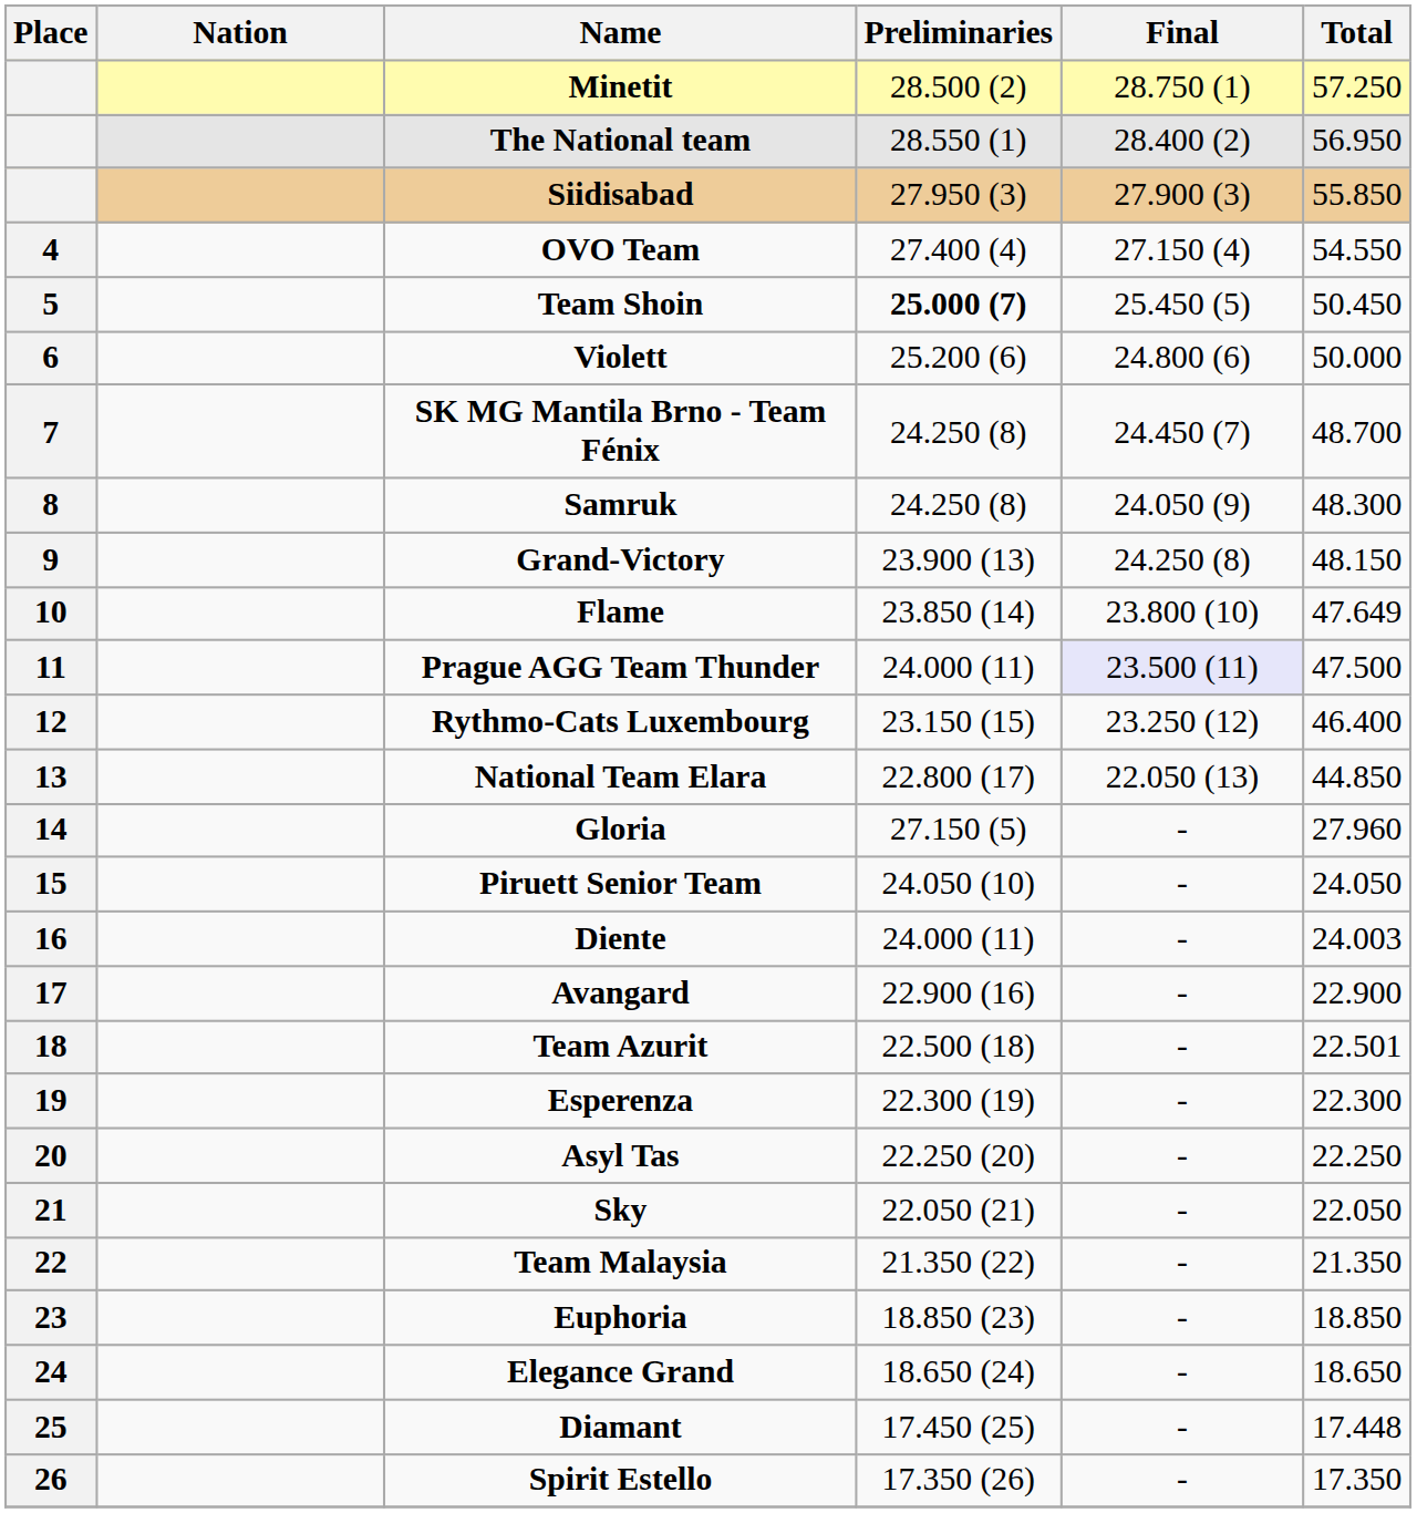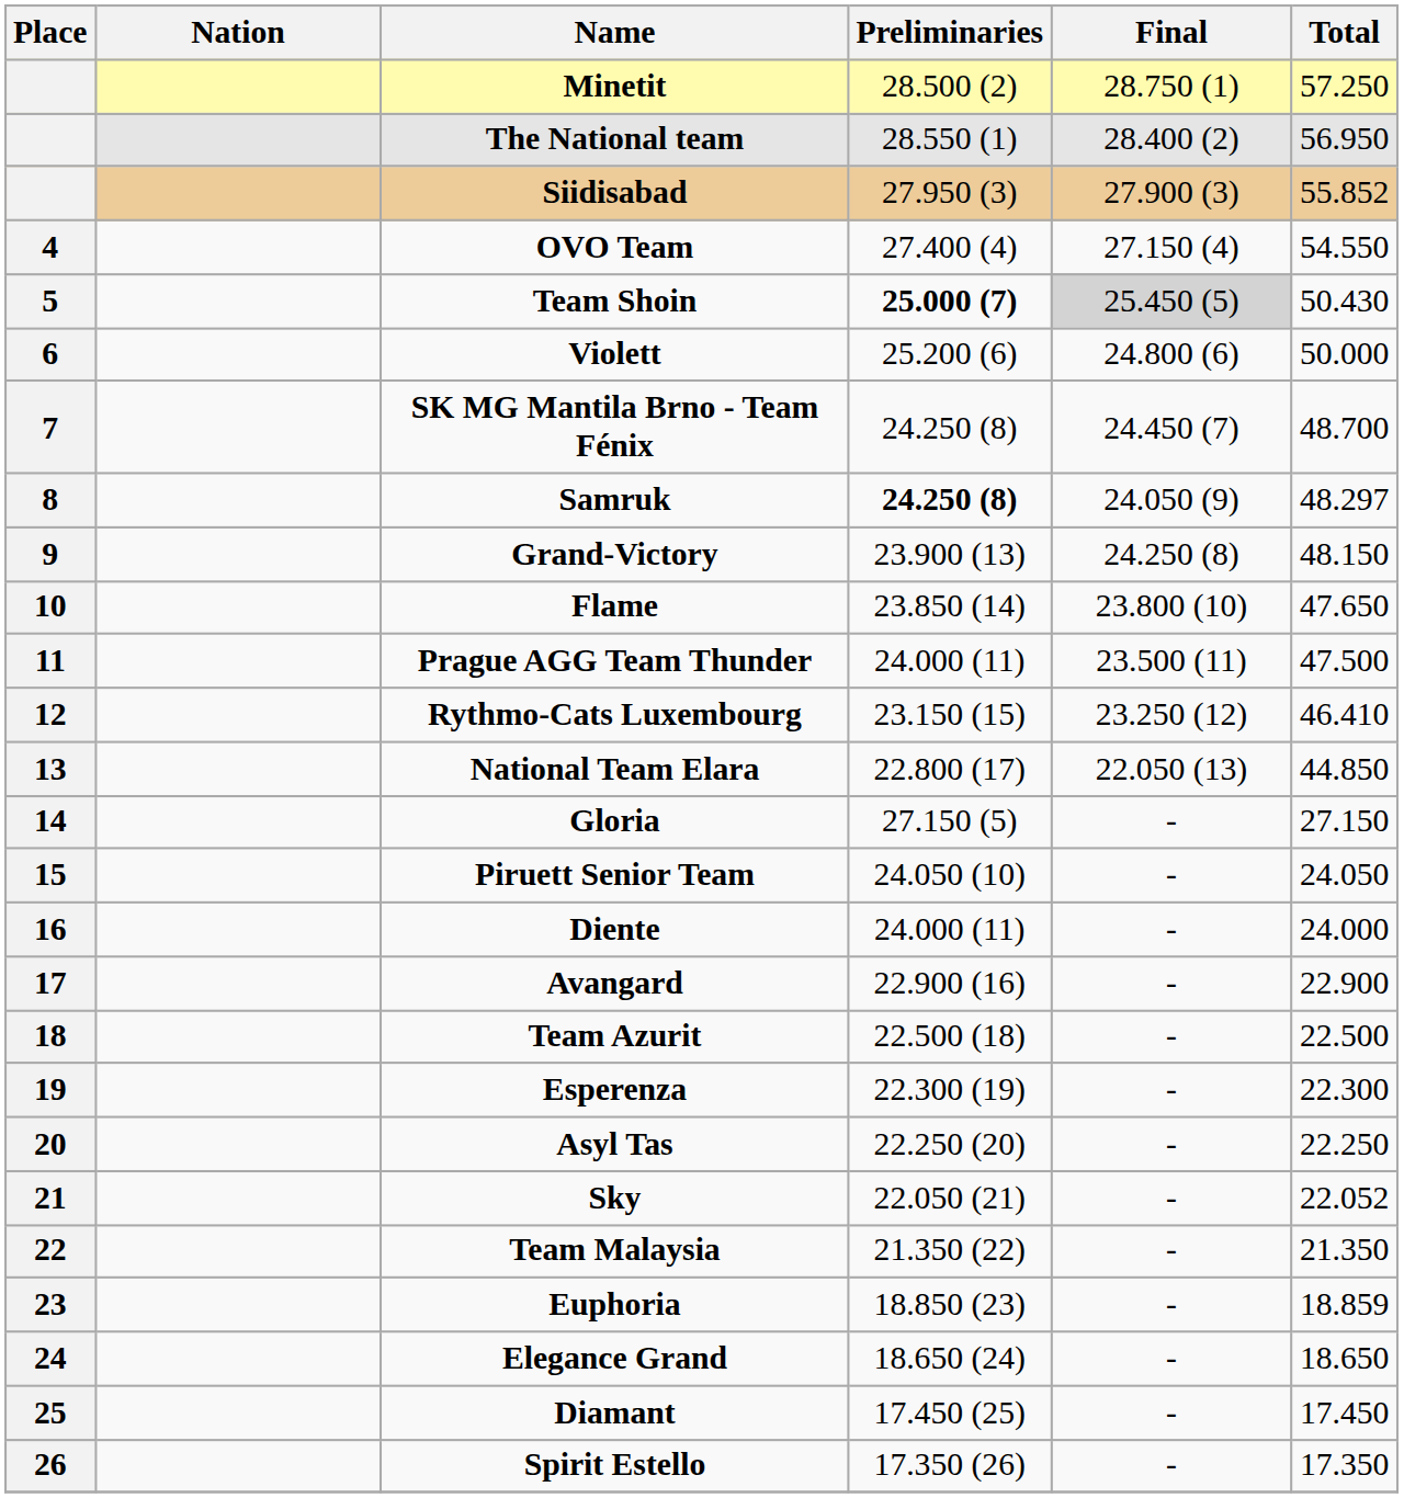Siidisabad | Total: 55.850 -> 55.852
Team Shoin | Final: no background -> lightgrey background
Team Shoin | Total: 50.450 -> 50.430
Samruk | Preliminaries: normal -> bold
Samruk | Total: 48.300 -> 48.297
Flame | Total: 47.649 -> 47.650
Prague AGG Team Thunder | Final: lavender background -> no background
Rythmo-Cats Luxembourg | Total: 46.400 -> 46.410
Gloria | Total: 27.960 -> 27.150
Diente | Total: 24.003 -> 24.000
Team Azurit | Total: 22.501 -> 22.500
Sky | Total: 22.050 -> 22.052
Euphoria | Total: 18.850 -> 18.859
Diamant | Total: 17.448 -> 17.450
